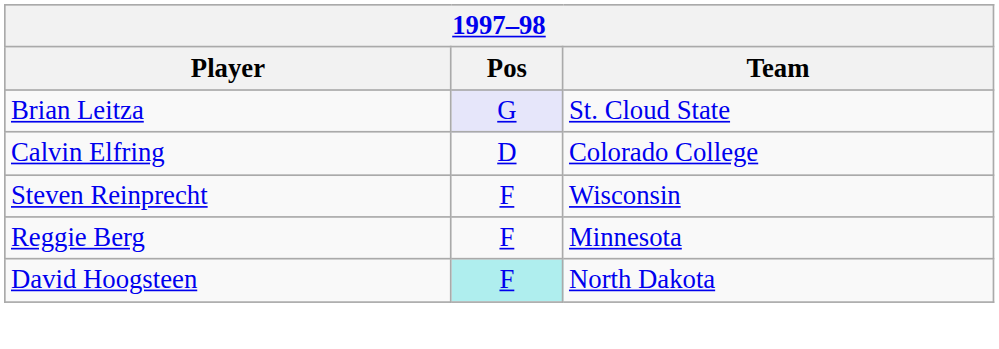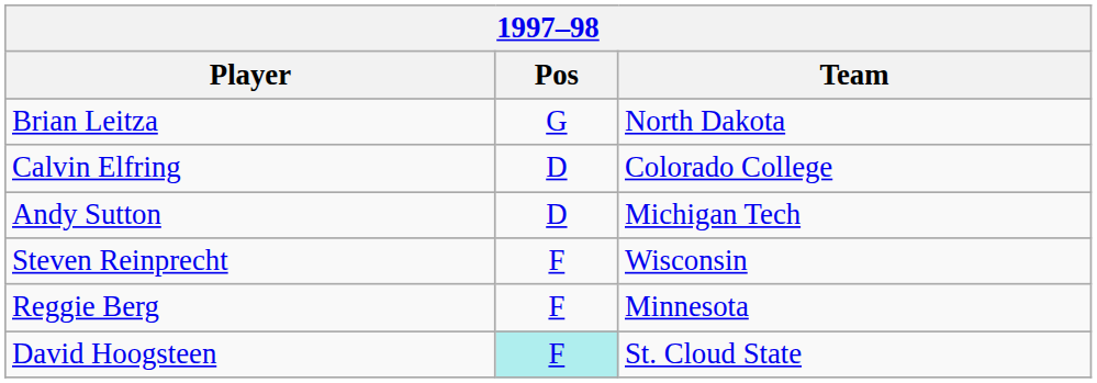Brian Leitza | Pos: lavender background -> no background
Brian Leitza | Team: St. Cloud State -> North Dakota
+ row: Andy Sutton | D | Michigan Tech
David Hoogsteen | Team: North Dakota -> St. Cloud State
